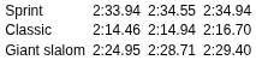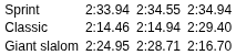Classic | column 7: 2:16.70 -> 2:29.40
Giant slalom | column 7: 2:29.40 -> 2:16.70
